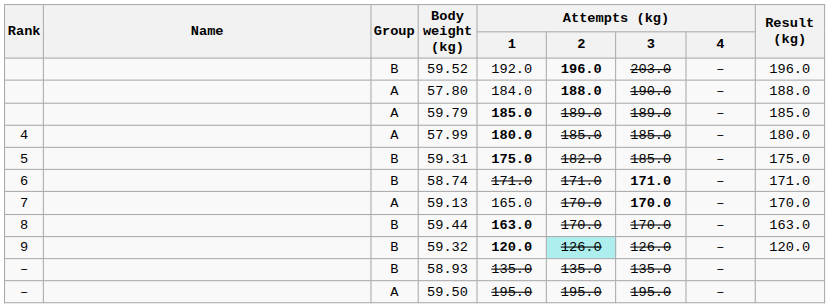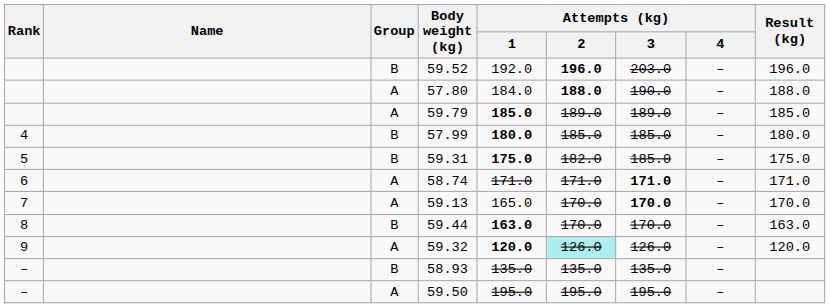57.99 | Group: A -> B
58.74 | Group: B -> A
59.32 | Group: B -> A
